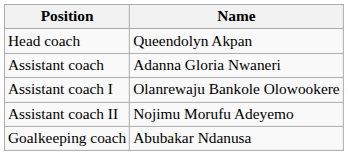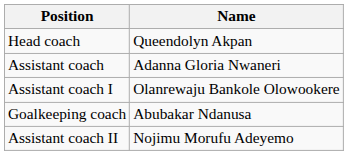rows swapped: Assistant coach II <-> Goalkeeping coach
